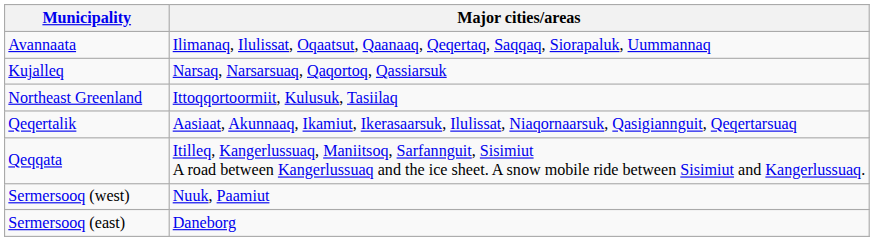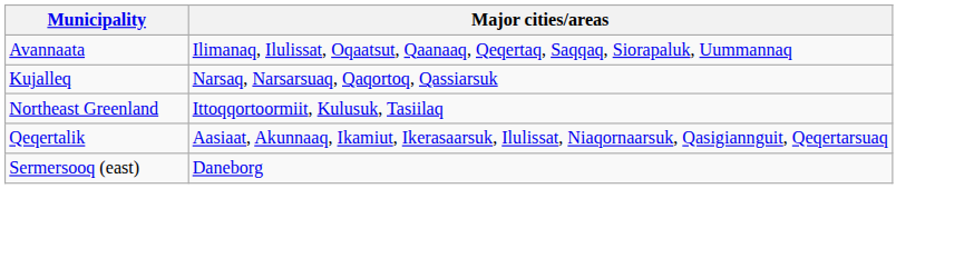- row: Qeqqata | Itilleq, Kangerlussuaq, Maniitsoq, Sarfannguit, Sisimiut A road between Kangerlussuaq and the ice sheet. A snow mobile ride between Sisimiut and Kangerlussuaq.
- row: Sermersooq (west) | Nuuk, Paamiut
